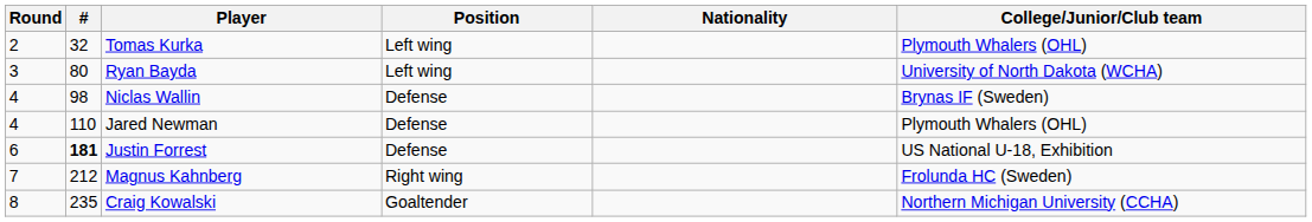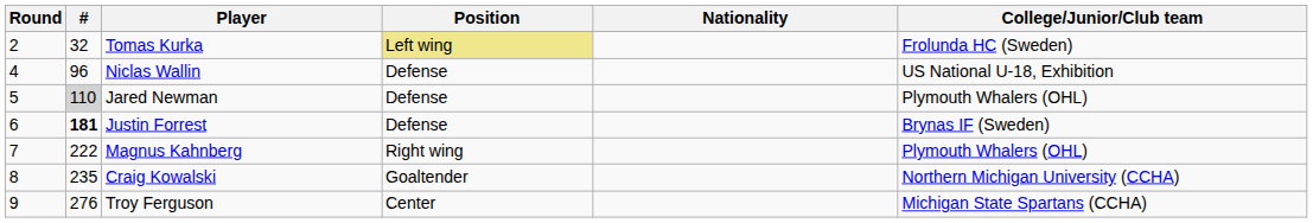Tomas Kurka | Position: no background -> khaki background
Tomas Kurka | College/Junior/Club team: Plymouth Whalers (OHL) -> Frolunda HC (Sweden)
- row: 3 | 80 | Ryan Bayda | Left wing | University of North Dakota (WCHA)
Niclas Wallin | #: 98 -> 96
Niclas Wallin | College/Junior/Club team: Brynas IF (Sweden) -> US National U-18, Exhibition
Jared Newman | Round: 4 -> 5
Jared Newman | #: no background -> lightgrey background
Justin Forrest | College/Junior/Club team: US National U-18, Exhibition -> Brynas IF (Sweden)
Magnus Kahnberg | #: 212 -> 222
Magnus Kahnberg | College/Junior/Club team: Frolunda HC (Sweden) -> Plymouth Whalers (OHL)
+ row: 9 | 276 | Troy Ferguson | Center | Michigan State Spartans (CCHA)
